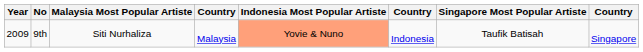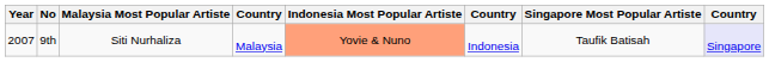9th | Year: 2009 -> 2007
9th | column 8: no background -> lavender background
